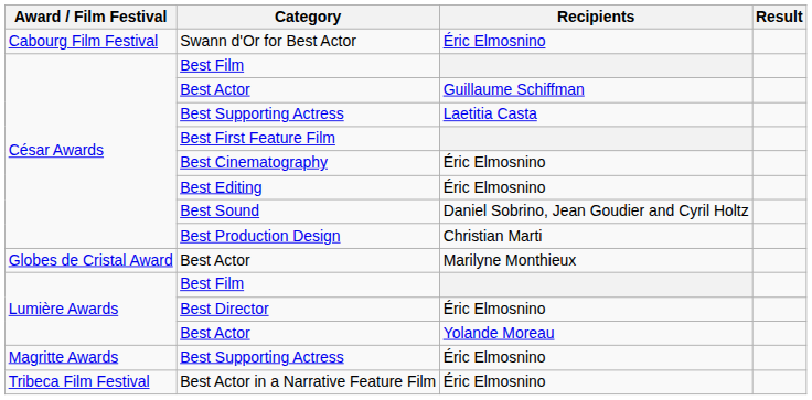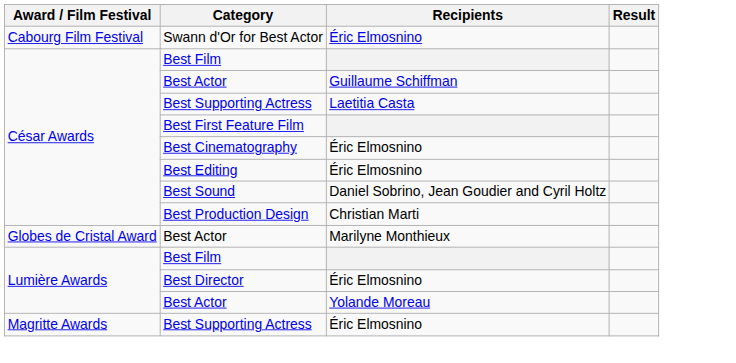- row: Tribeca Film Festival | Best Actor in a Narrative Feature Film | Éric Elmosnino
